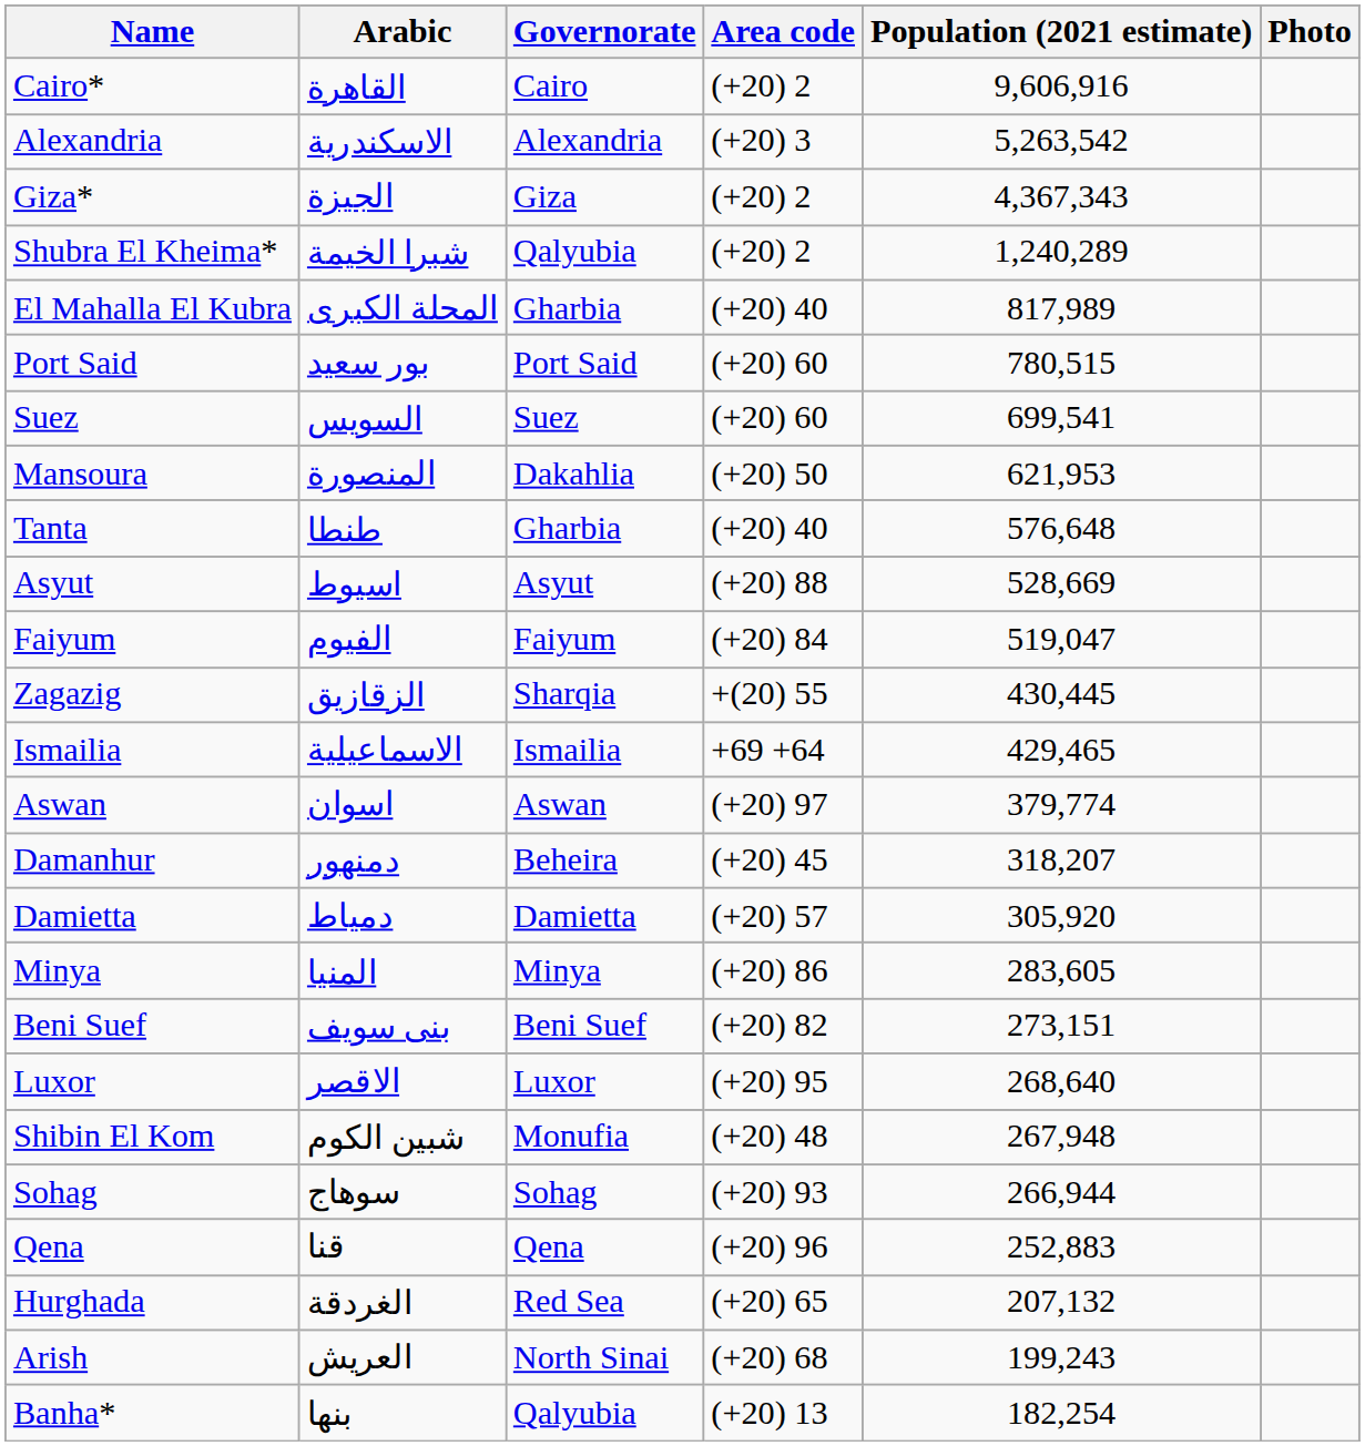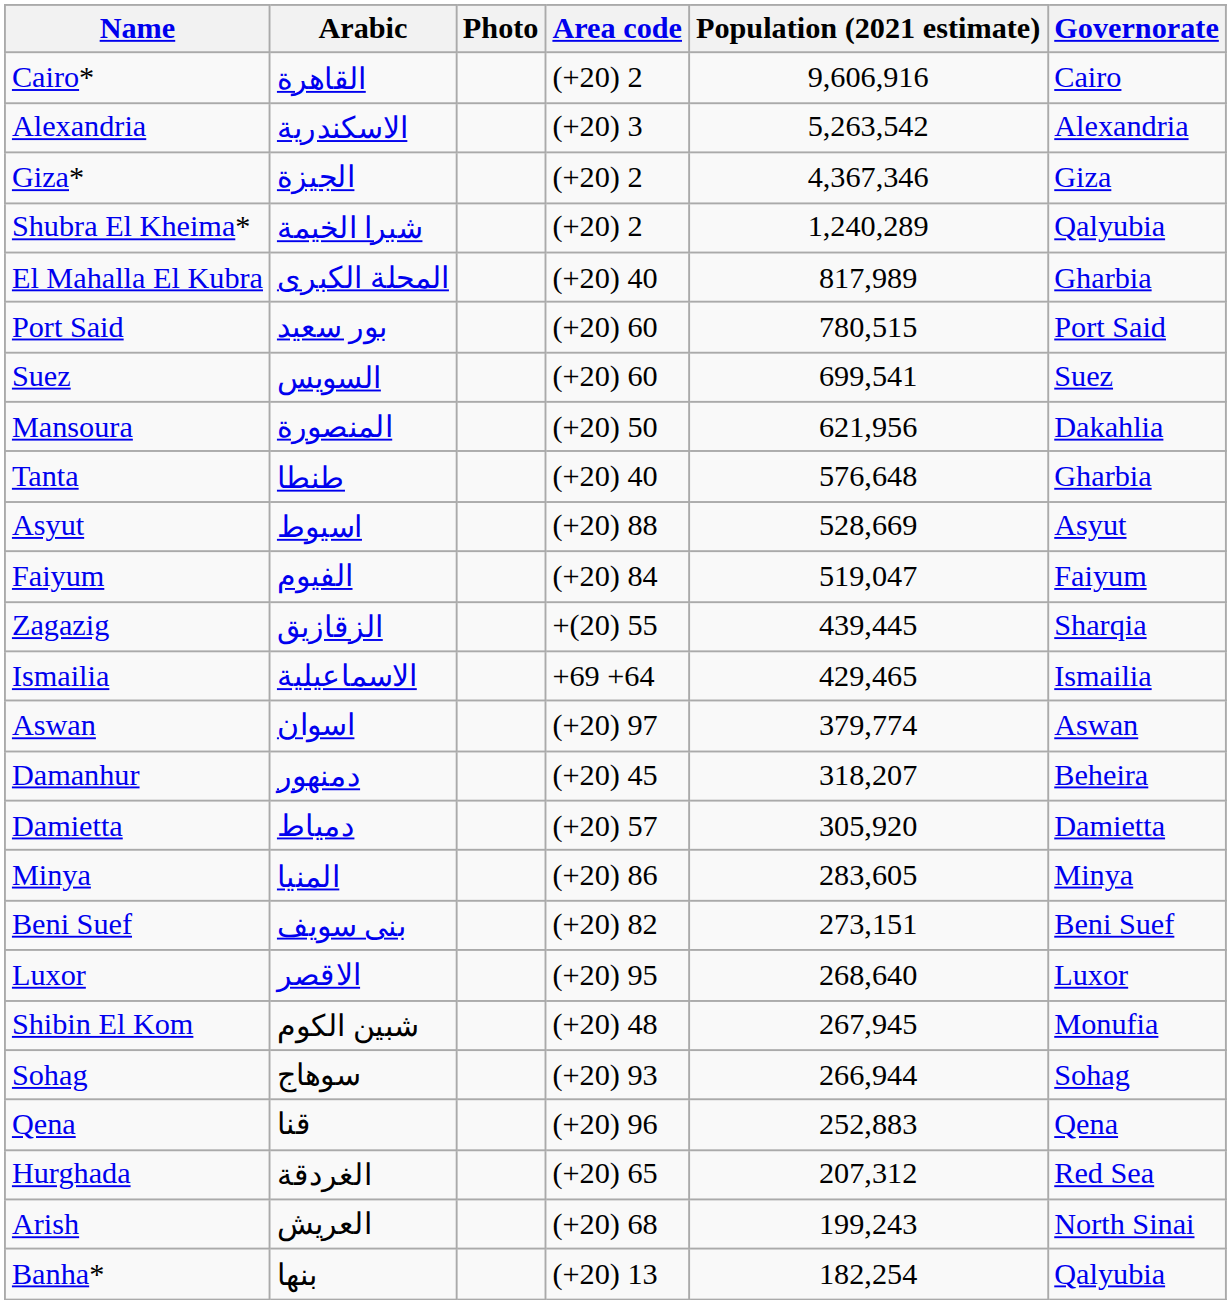columns swapped: Governorate <-> Photo
Giza* | Population (2021 estimate): 4,367,343 -> 4,367,346
Mansoura | Population (2021 estimate): 621,953 -> 621,956
Zagazig | Population (2021 estimate): 430,445 -> 439,445
Shibin El Kom | Population (2021 estimate): 267,948 -> 267,945
Hurghada | Population (2021 estimate): 207,132 -> 207,312
